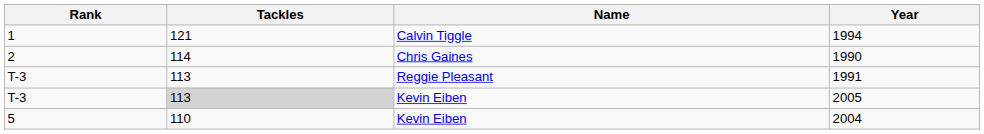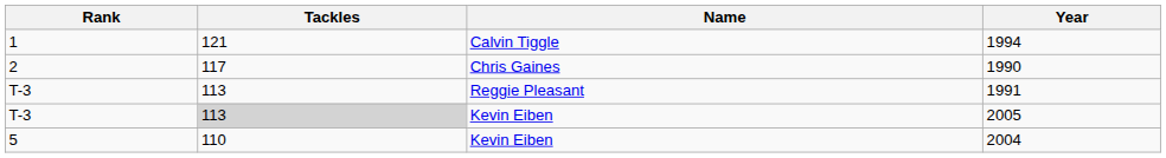1990 | Tackles: 114 -> 117
